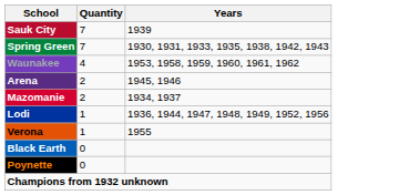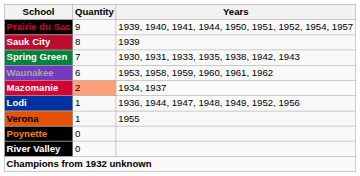+ row: Prairie du Sac | 9 | 1939, 1940, 1941, 1944, 1950, 1951, 1952, 1954, 1957
Sauk City | Quantity: 7 -> 8
Waunakee | Quantity: 4 -> 6
- row: Arena | 2 | 1945, 1946
Mazomanie | Quantity: no background -> lightsalmon background
- row: Black Earth | 0
+ row: River Valley | 0
